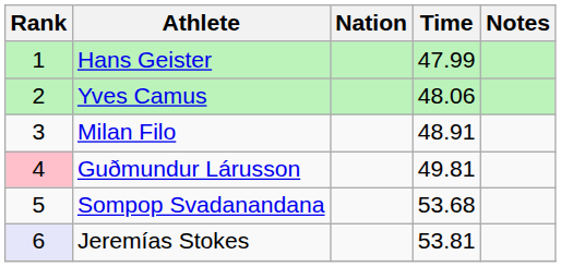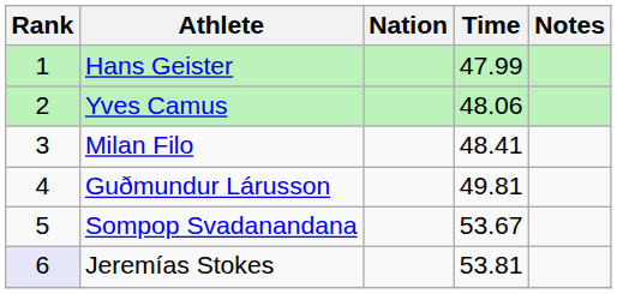Milan Filo | Time: 48.91 -> 48.41
Guðmundur Lárusson | Rank: pink background -> no background
Sompop Svadanandana | Time: 53.68 -> 53.67
